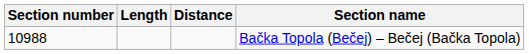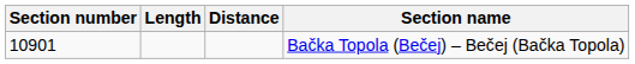Bačka Topola (Bečej) – Bečej (Bačka Topola) | Section number: 10988 -> 10901
